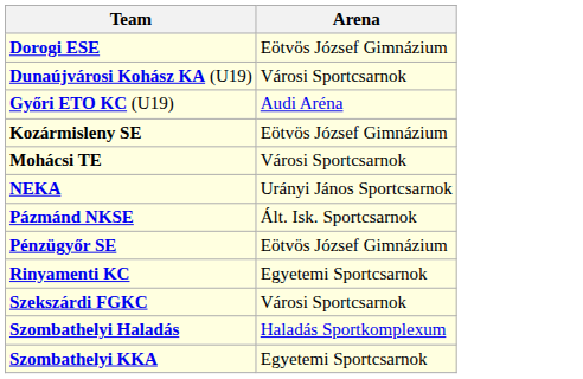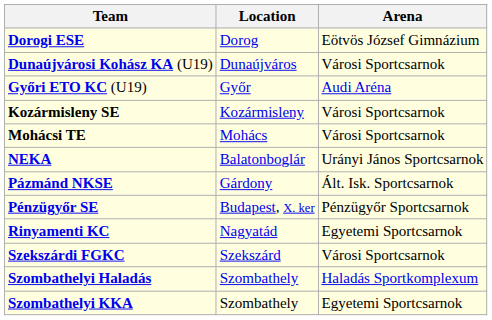+ column: Location | Dorog | Dunaújváros | Győr | Kozármisleny | Mohács | Balatonboglár | Gárdony | Budapest, X. ker | Nagyatád | Szekszárd | Szombathely | Szombathely
Kozármisleny SE | Arena: Eötvös József Gimnázium -> Városi Sportcsarnok
Pénzügyőr SE | Arena: Eötvös József Gimnázium -> Pénzügyőr Sportcsarnok
